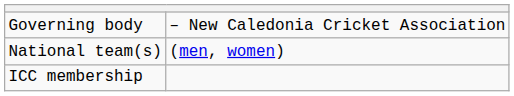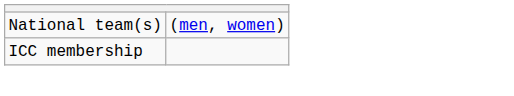- row: Governing body | – New Caledonia Cricket Association
